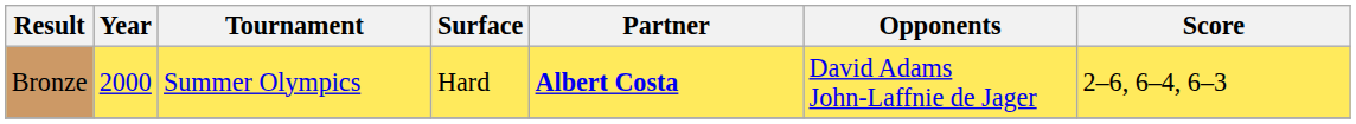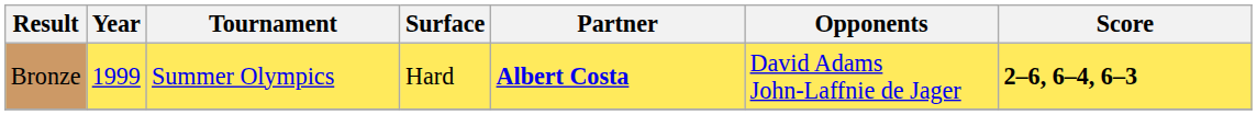Bronze | Year: 2000 -> 1999
Bronze | Score: normal -> bold
